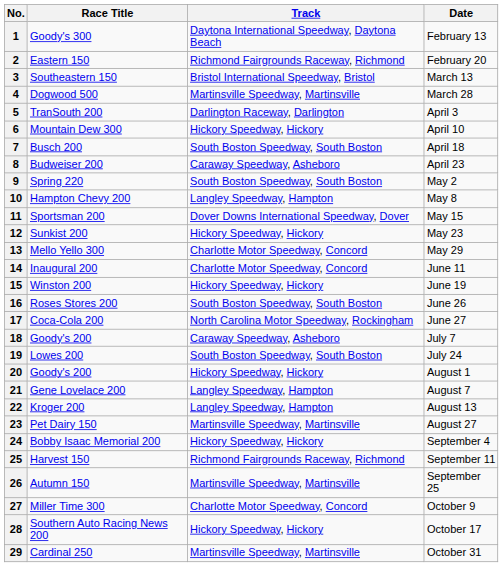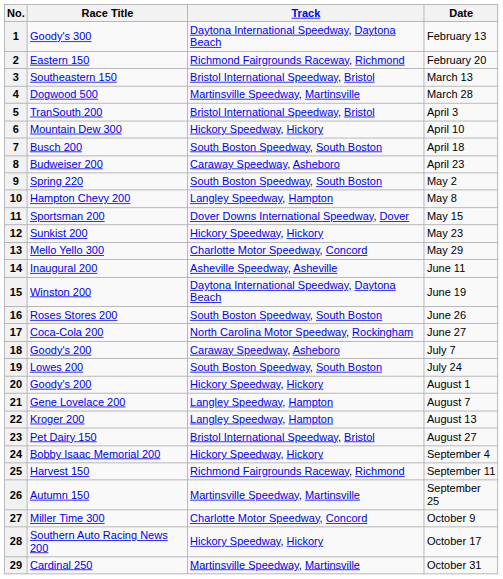5 | Track: Darlington Raceway, Darlington -> Bristol International Speedway, Bristol
14 | Track: Charlotte Motor Speedway, Concord -> Asheville Speedway, Asheville
15 | Track: Hickory Speedway, Hickory -> Daytona International Speedway, Daytona Beach
23 | Track: Martinsville Speedway, Martinsville -> Bristol International Speedway, Bristol
